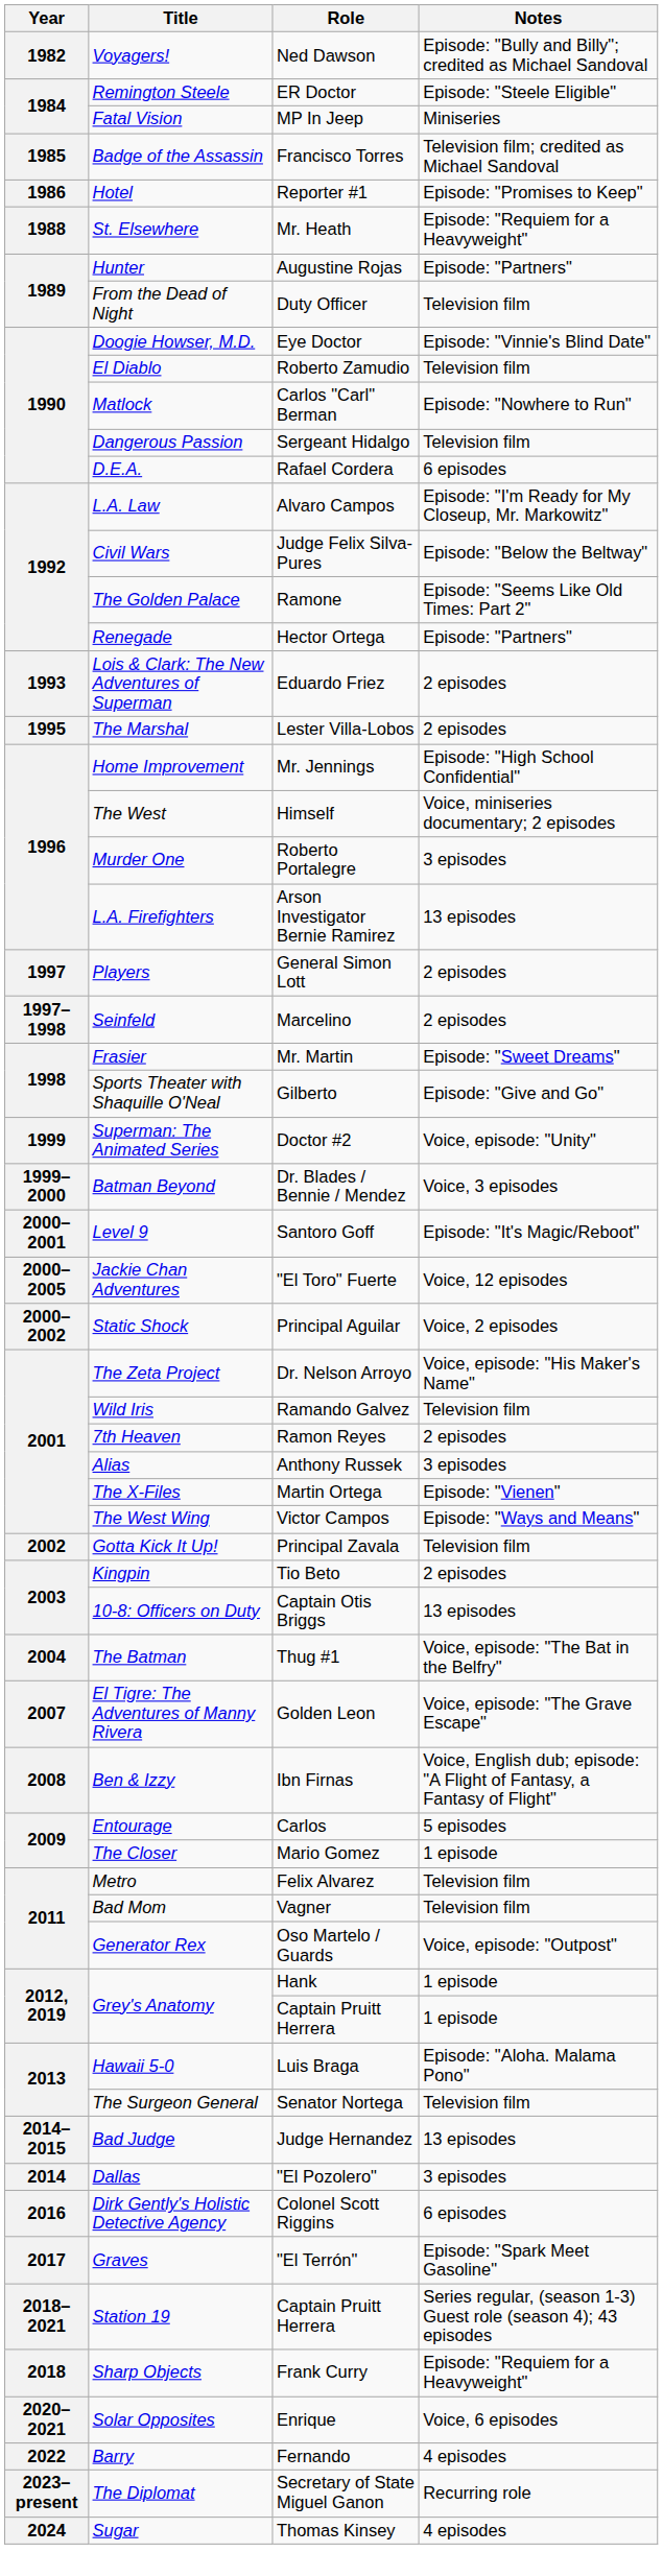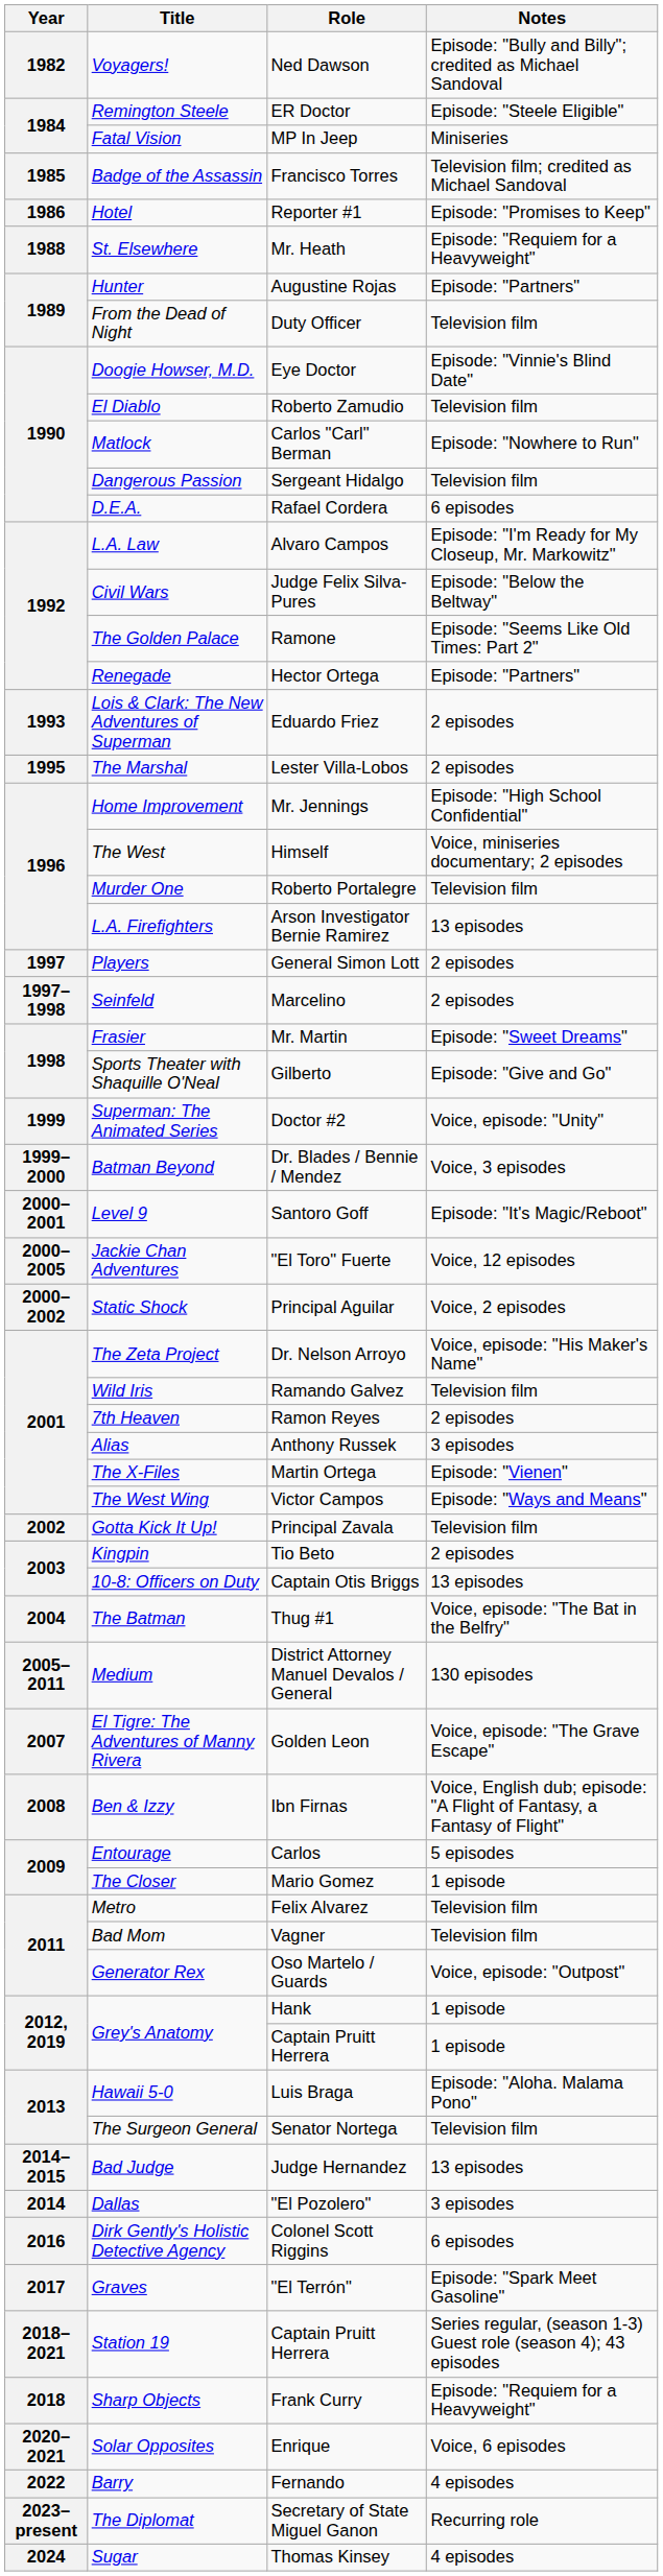Murder One | Notes: 3 episodes -> Television film
+ row: 2005–2011 | Medium | District Attorney Manuel Devalos / General | 130 episodes
